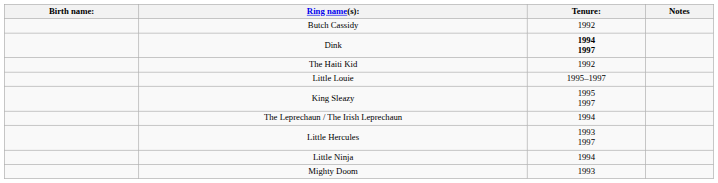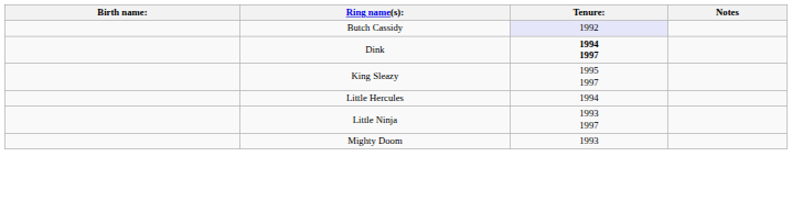Butch Cassidy | Tenure:: no background -> lavender background
- row: The Haiti Kid | 1992
- row: Little Louie | 1995–1997
- row: The Leprechaun / The Irish Leprechaun | 1994
Little Hercules | Tenure:: 1993 1997 -> 1994
Little Ninja | Tenure:: 1994 -> 1993 1997
